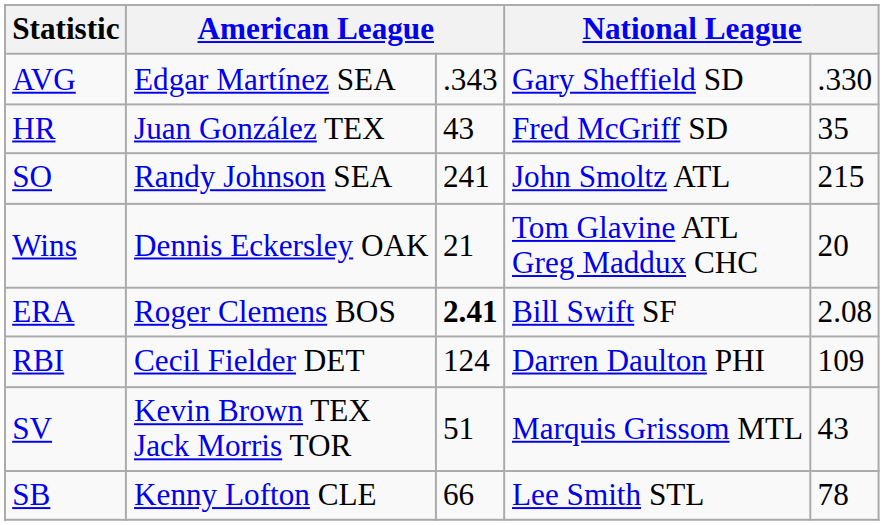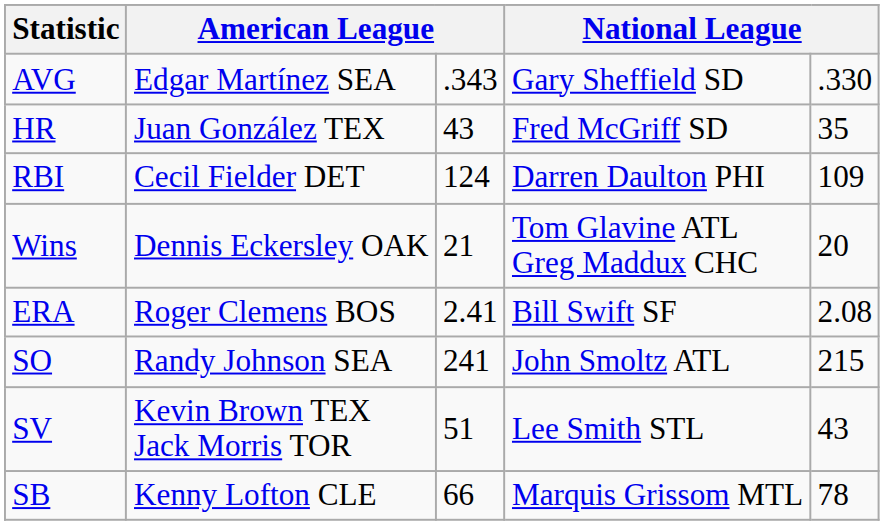rows swapped: RBI <-> SO
ERA | column 3: bold -> normal
SV | column 4: Marquis Grissom MTL -> Lee Smith STL
SB | column 4: Lee Smith STL -> Marquis Grissom MTL
